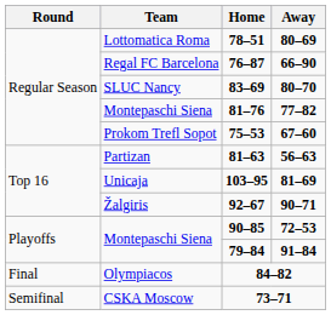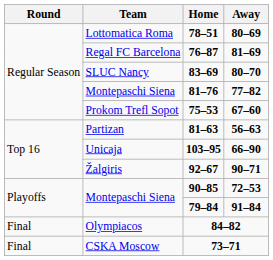76–87 | Away: 66–90 -> 81–69
103–95 | Away: 81–69 -> 66–90
73–71 | Round: Semifinal -> Final
